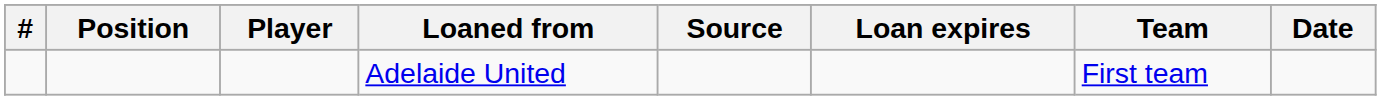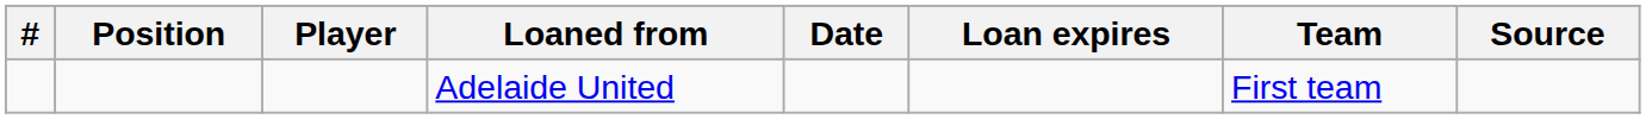columns swapped: Date <-> Source
